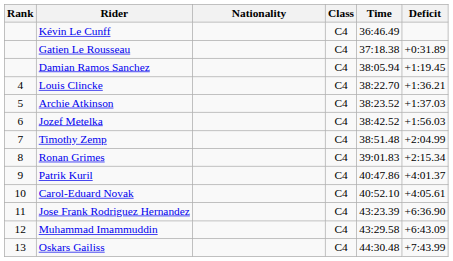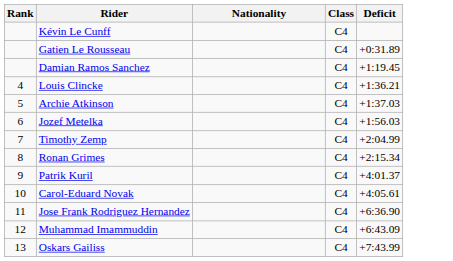- column: Time | 36:46.49 | 37:18.38 | 38:05.94 | 38:22.70 | 38:23.52 | 38:42.52 | 38:51.48 | 39:01.83 | 40:47.86 | 40:52.10 | 43:23.39 | 43:29.58 | 44:30.48
